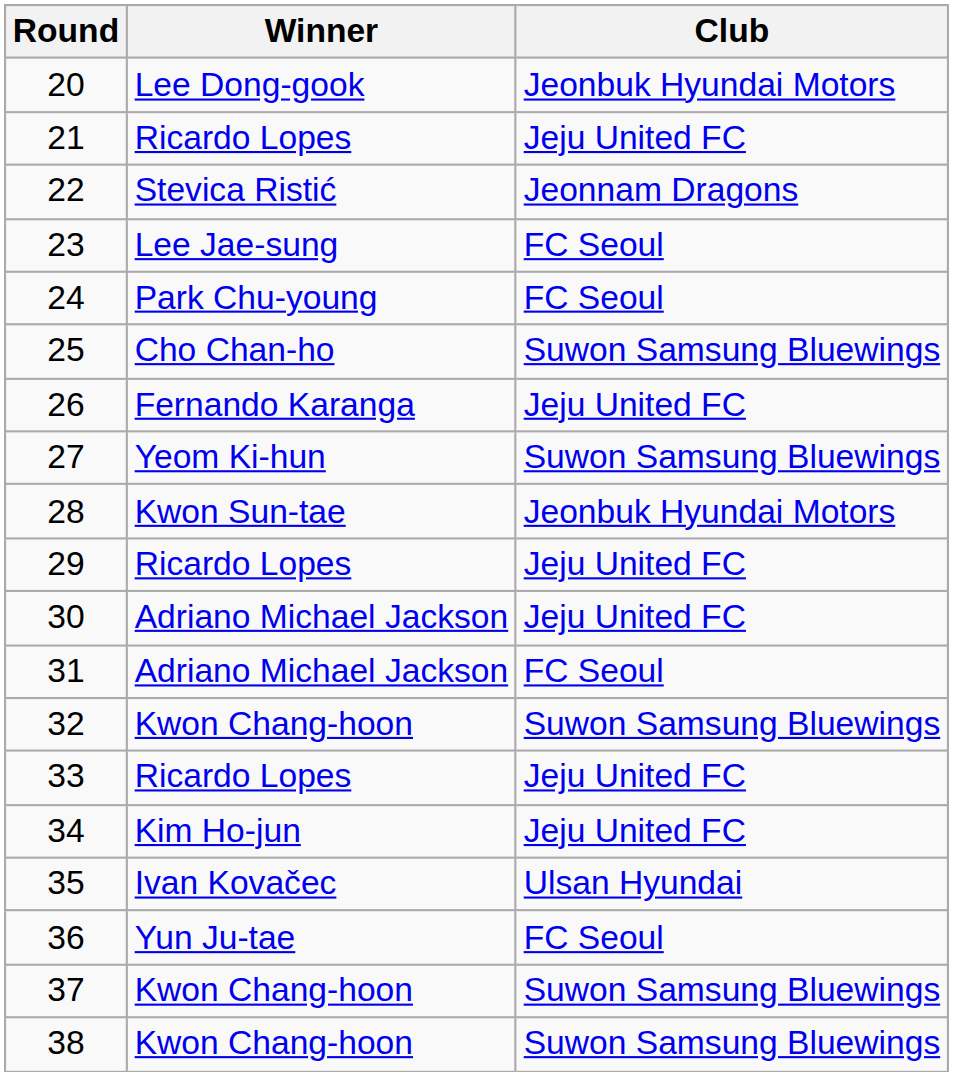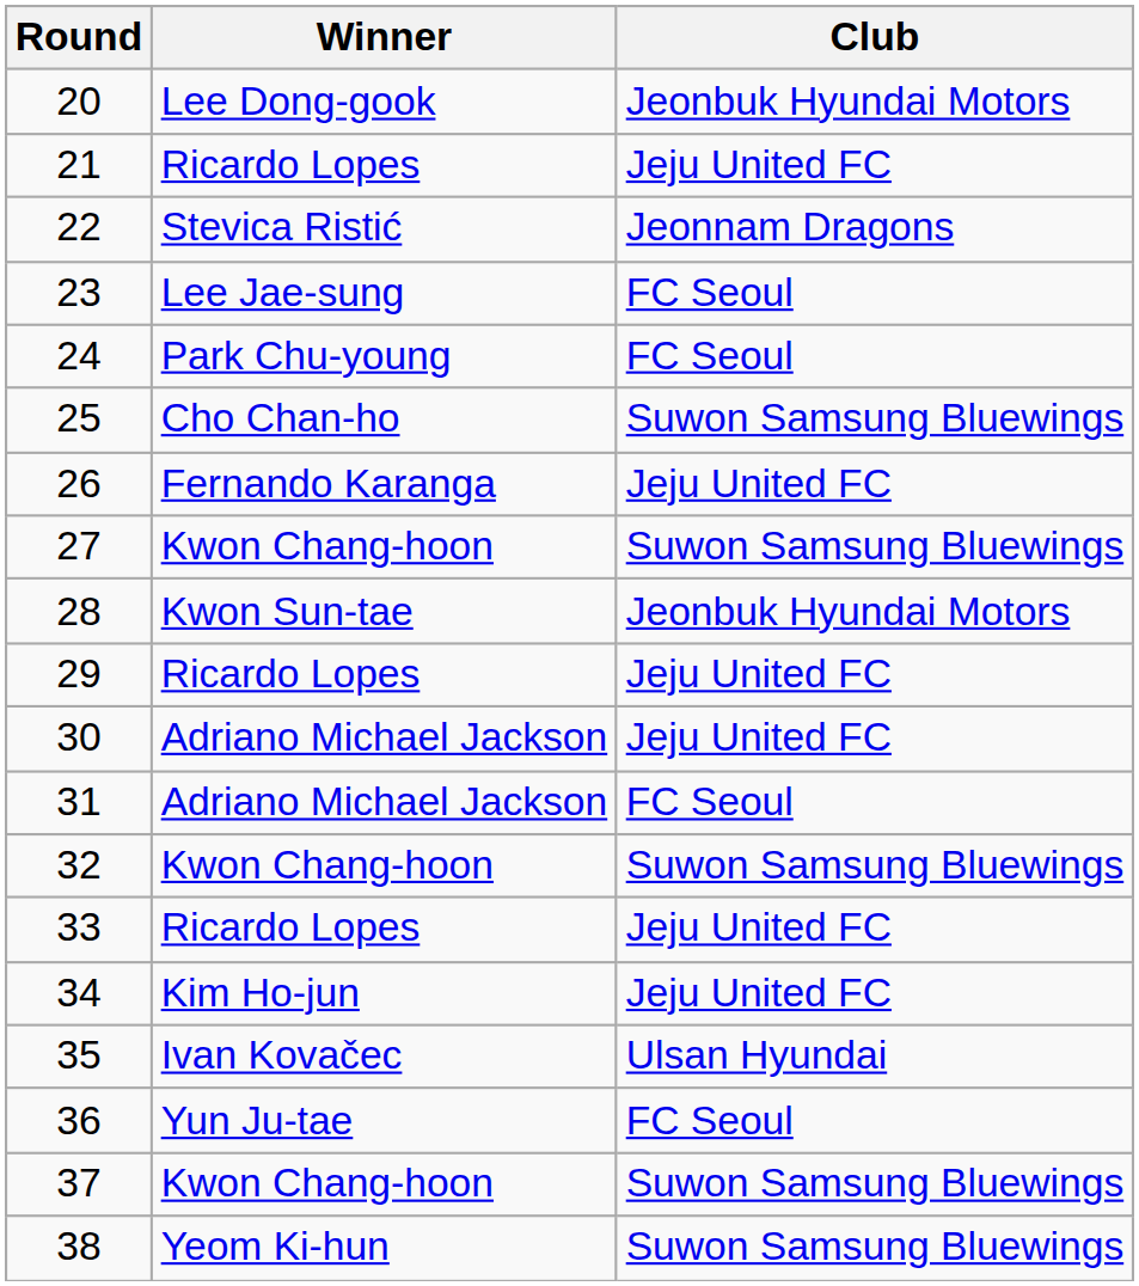27 | Winner: Yeom Ki-hun -> Kwon Chang-hoon
38 | Winner: Kwon Chang-hoon -> Yeom Ki-hun
